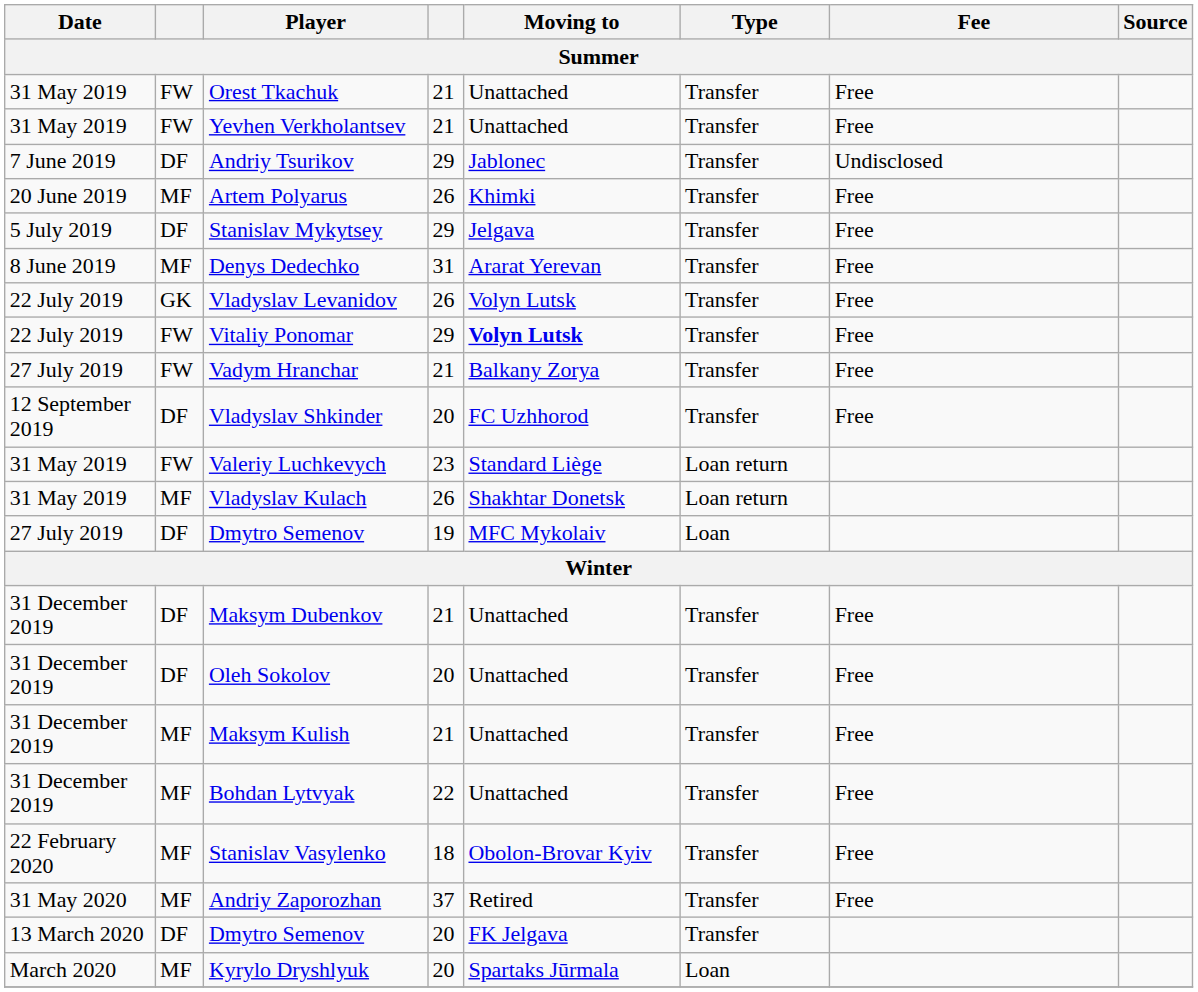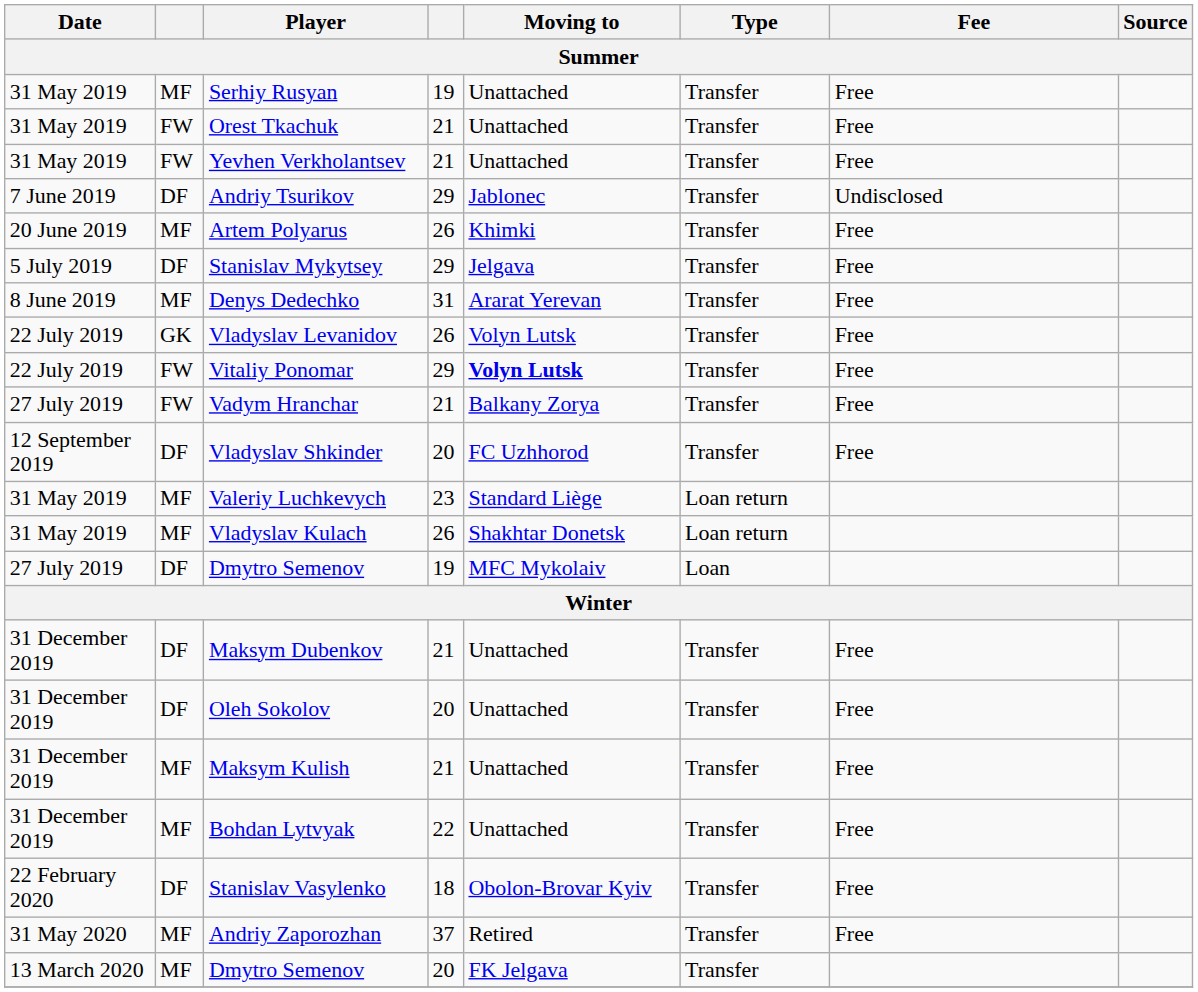+ row: 31 May 2019 | MF | Serhiy Rusyan | 19 | Unattached | Transfer | Free
Valeriy Luchkevych | column 2: FW -> MF
Stanislav Vasylenko | column 2: MF -> DF
13 March 2020 / Dmytro Semenov | column 2: DF -> MF
- row: March 2020 | MF | Kyrylo Dryshlyuk | 20 | Spartaks Jūrmala | Loan
